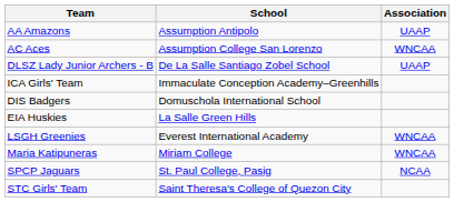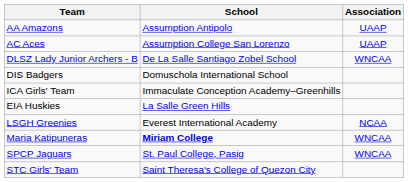AC Aces | Association: WNCAA -> UAAP
DLSZ Lady Junior Archers - B | Association: UAAP -> WNCAA
rows swapped: DIS Badgers <-> ICA Girls' Team
LSGH Greenies | Association: WNCAA -> NCAA
Maria Katipuneras | School: normal -> bold
SPCP Jaguars | Association: NCAA -> WNCAA
